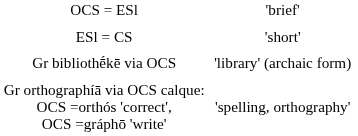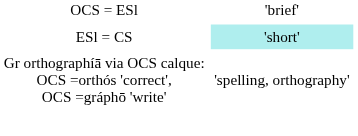ESl = CS | column 4: no background -> paleturquoise background
- row: Gr bibliothḗkē via OCS | 'library' (archaic form)
